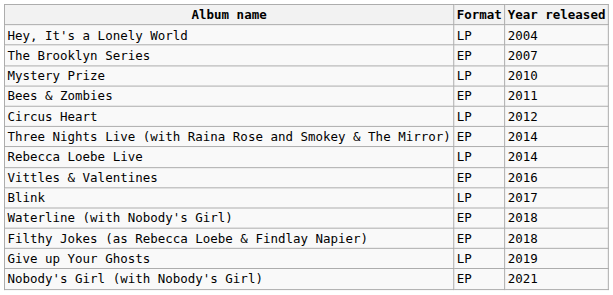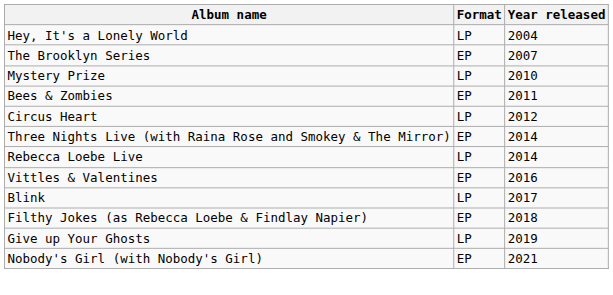- row: Waterline (with Nobody's Girl) | EP | 2018
